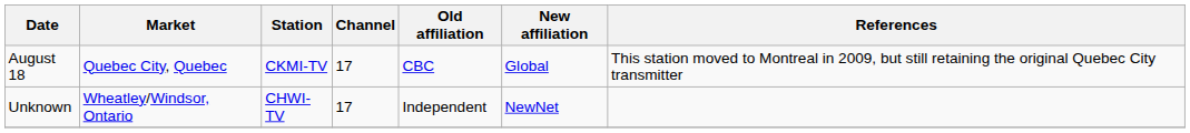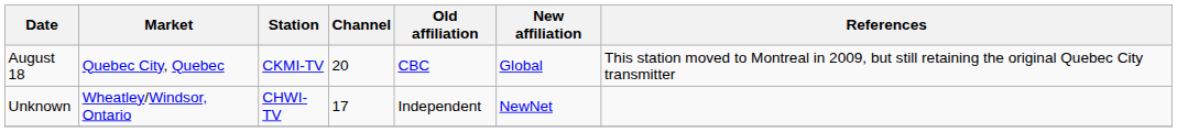August 18 | Channel: 17 -> 20
